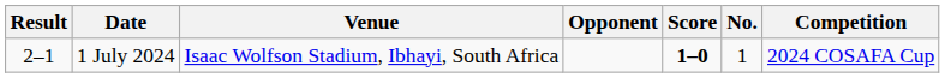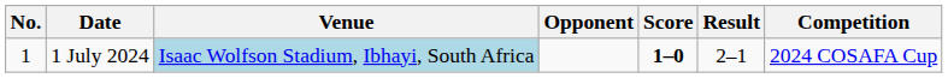columns swapped: No. <-> Result
1 July 2024 | Venue: no background -> lightblue background
